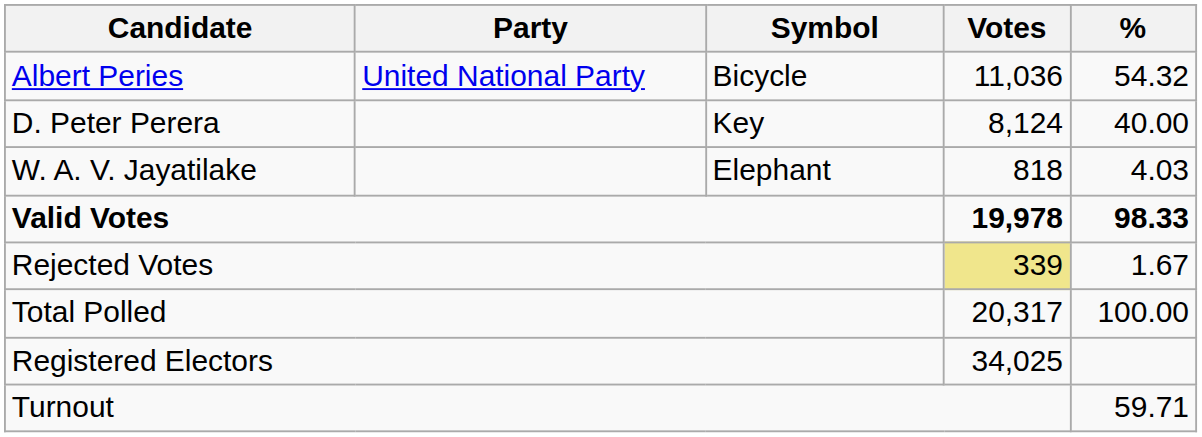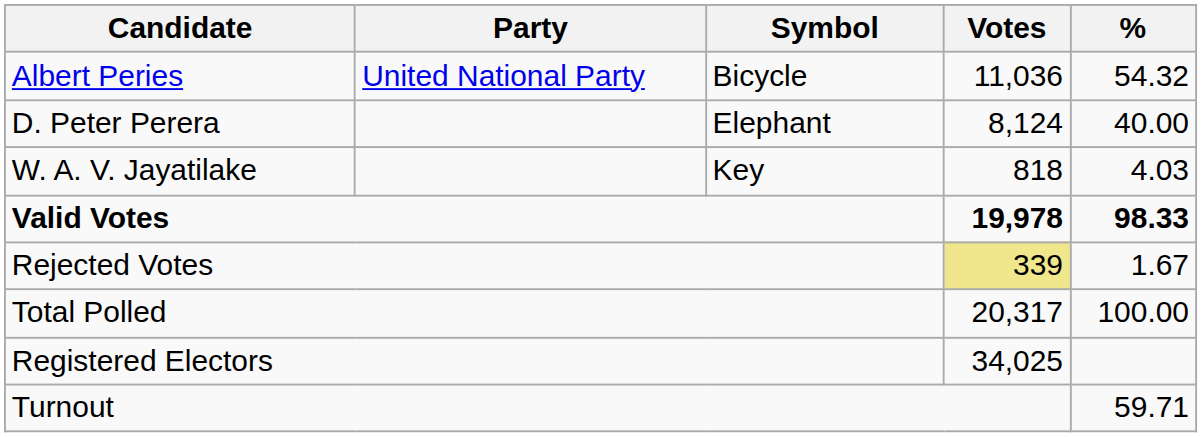D. Peter Perera | Symbol: Key -> Elephant
W. A. V. Jayatilake | Symbol: Elephant -> Key
